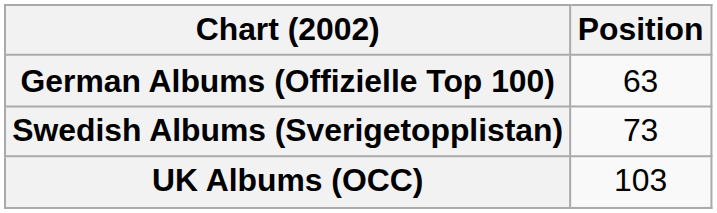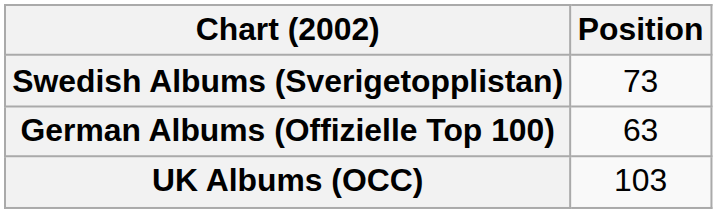rows swapped: German Albums (Offizielle Top 100) <-> Swedish Albums (Sverigetopplistan)
